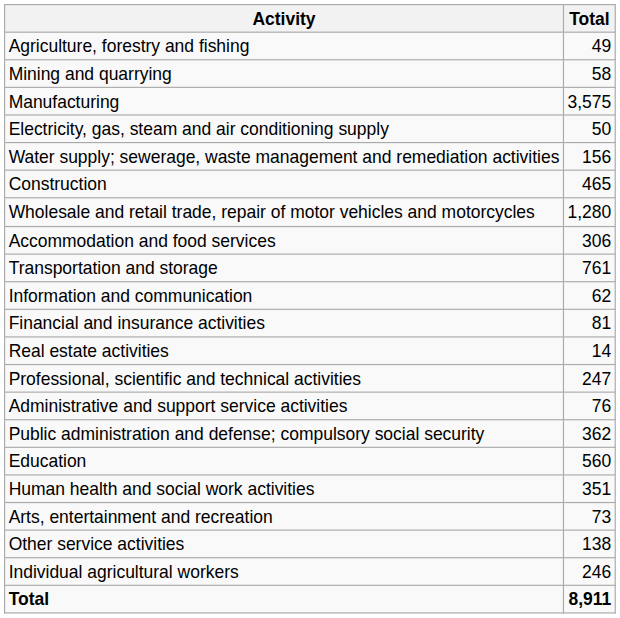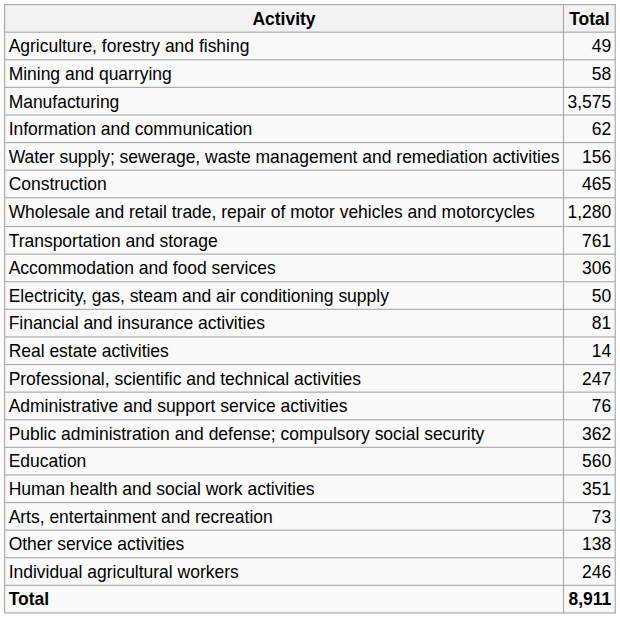rows swapped: Electricity, gas, steam and air conditioning supply <-> Information and communication
rows swapped: Transportation and storage <-> Accommodation and food services
